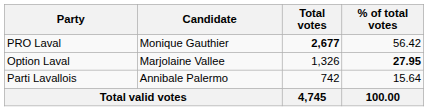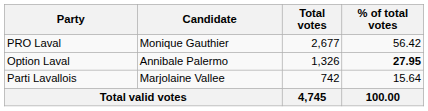PRO Laval | Total votes: bold -> normal
Option Laval | Candidate: Marjolaine Vallee -> Annibale Palermo
Parti Lavallois | Candidate: Annibale Palermo -> Marjolaine Vallee
